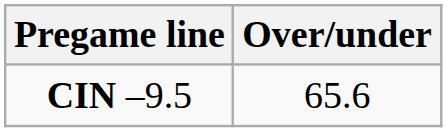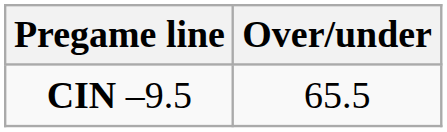CIN –9.5 | Over/under: 65.6 -> 65.5
